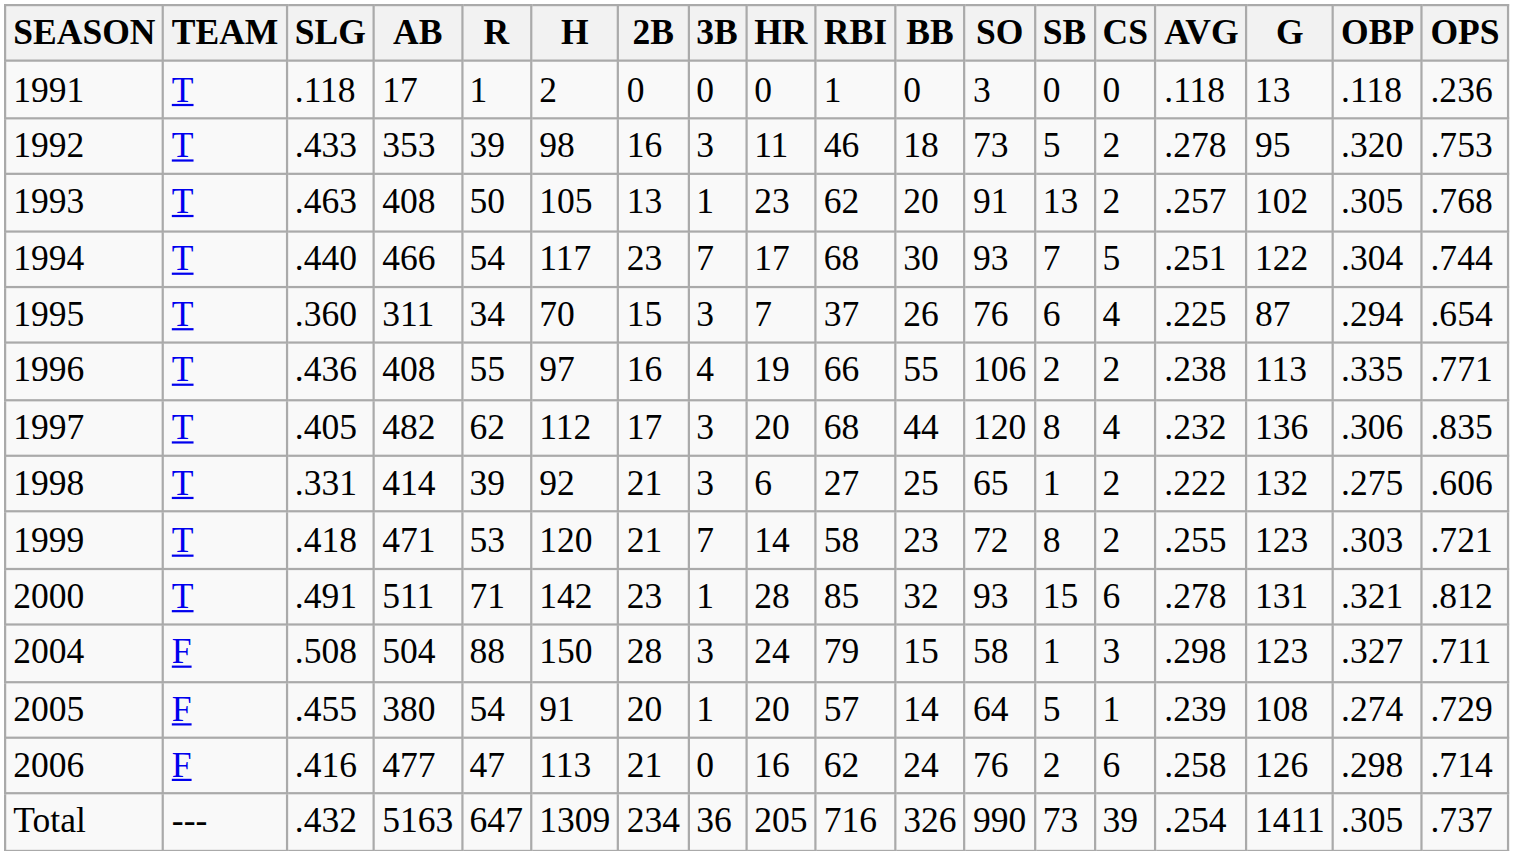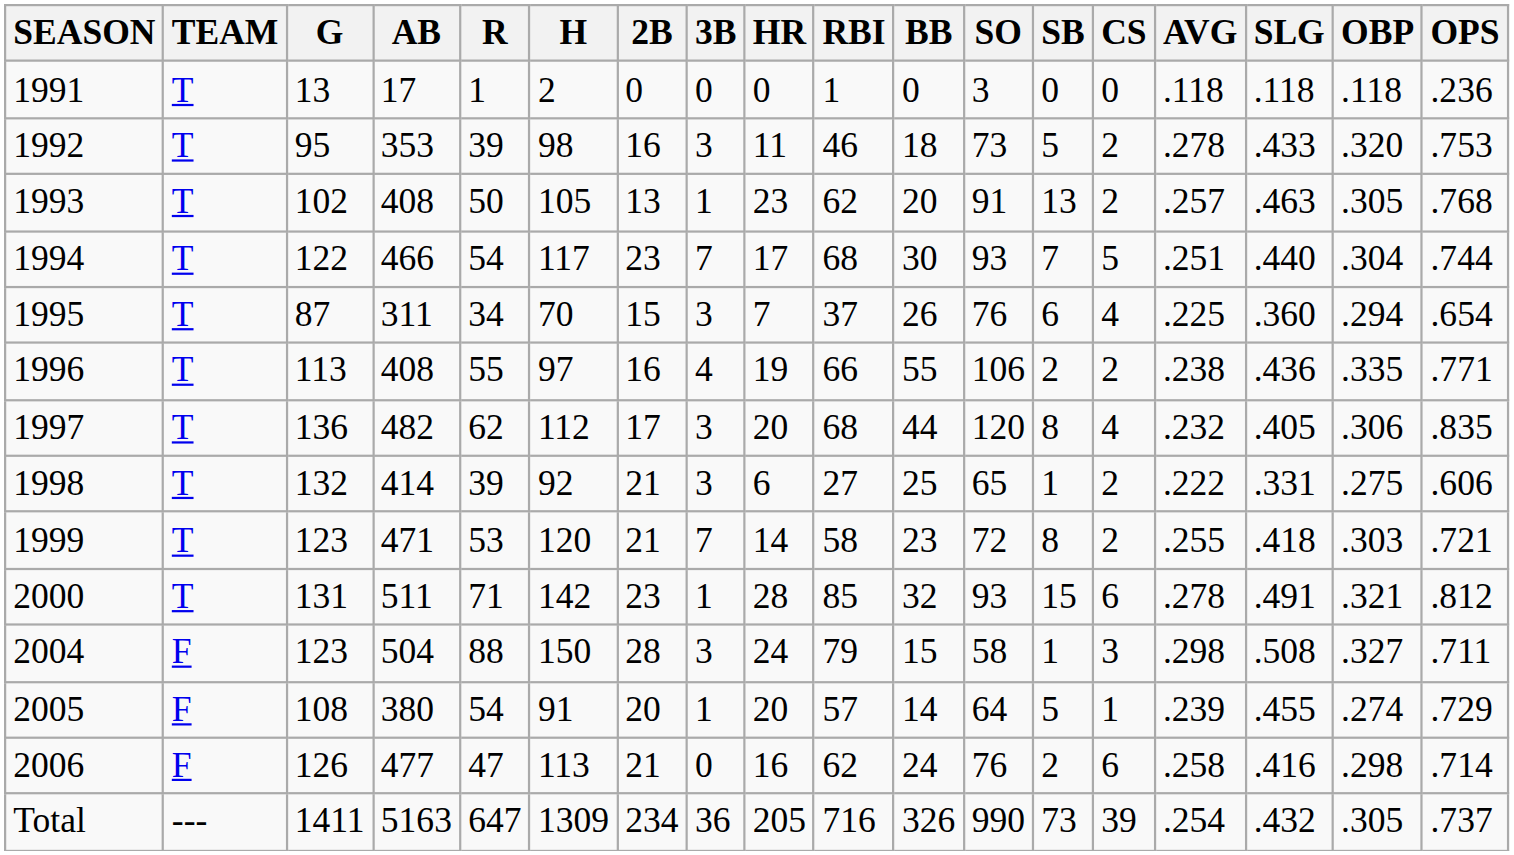columns swapped: G <-> SLG
